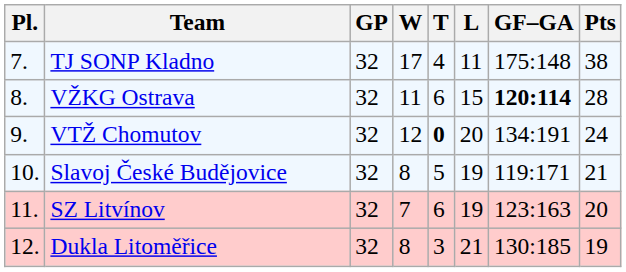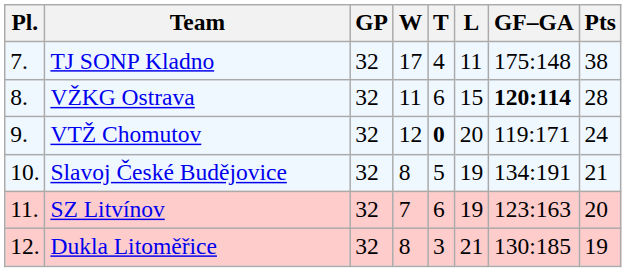VTŽ Chomutov | GF–GA: 134:191 -> 119:171
Slavoj České Budějovice | GF–GA: 119:171 -> 134:191
